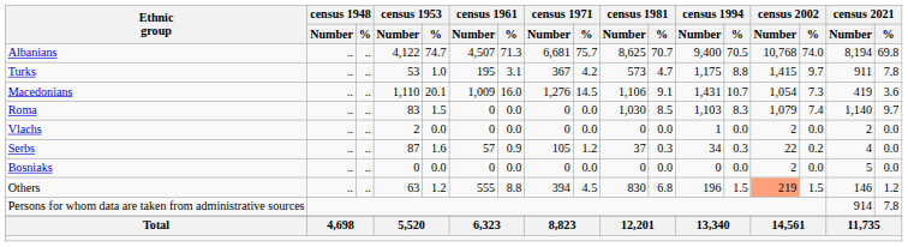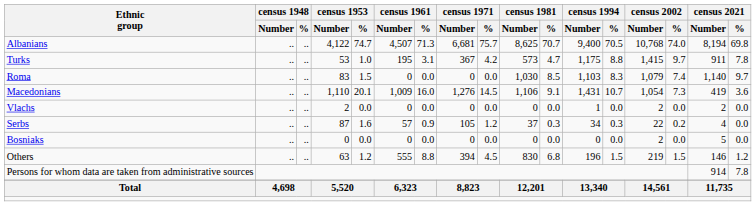rows swapped: Roma <-> Macedonians
Others | census 2002 / Number: lightsalmon background -> no background
